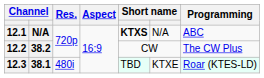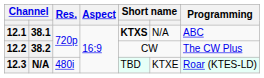12.1 | column 2: N/A -> 38.1
12.3 | column 2: 38.1 -> N/A
